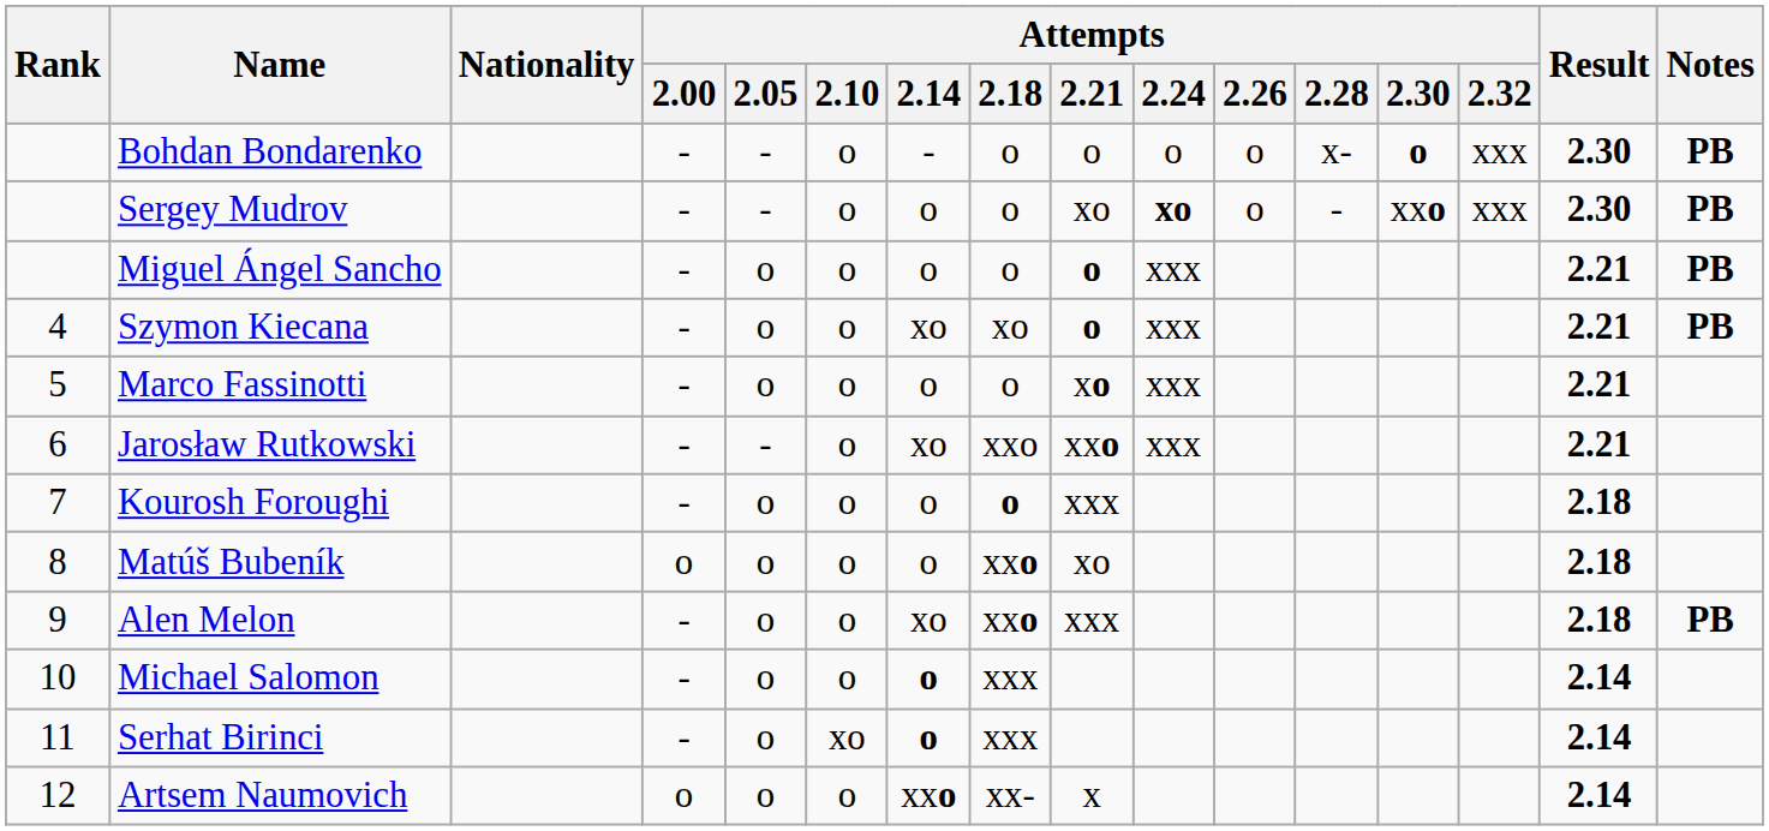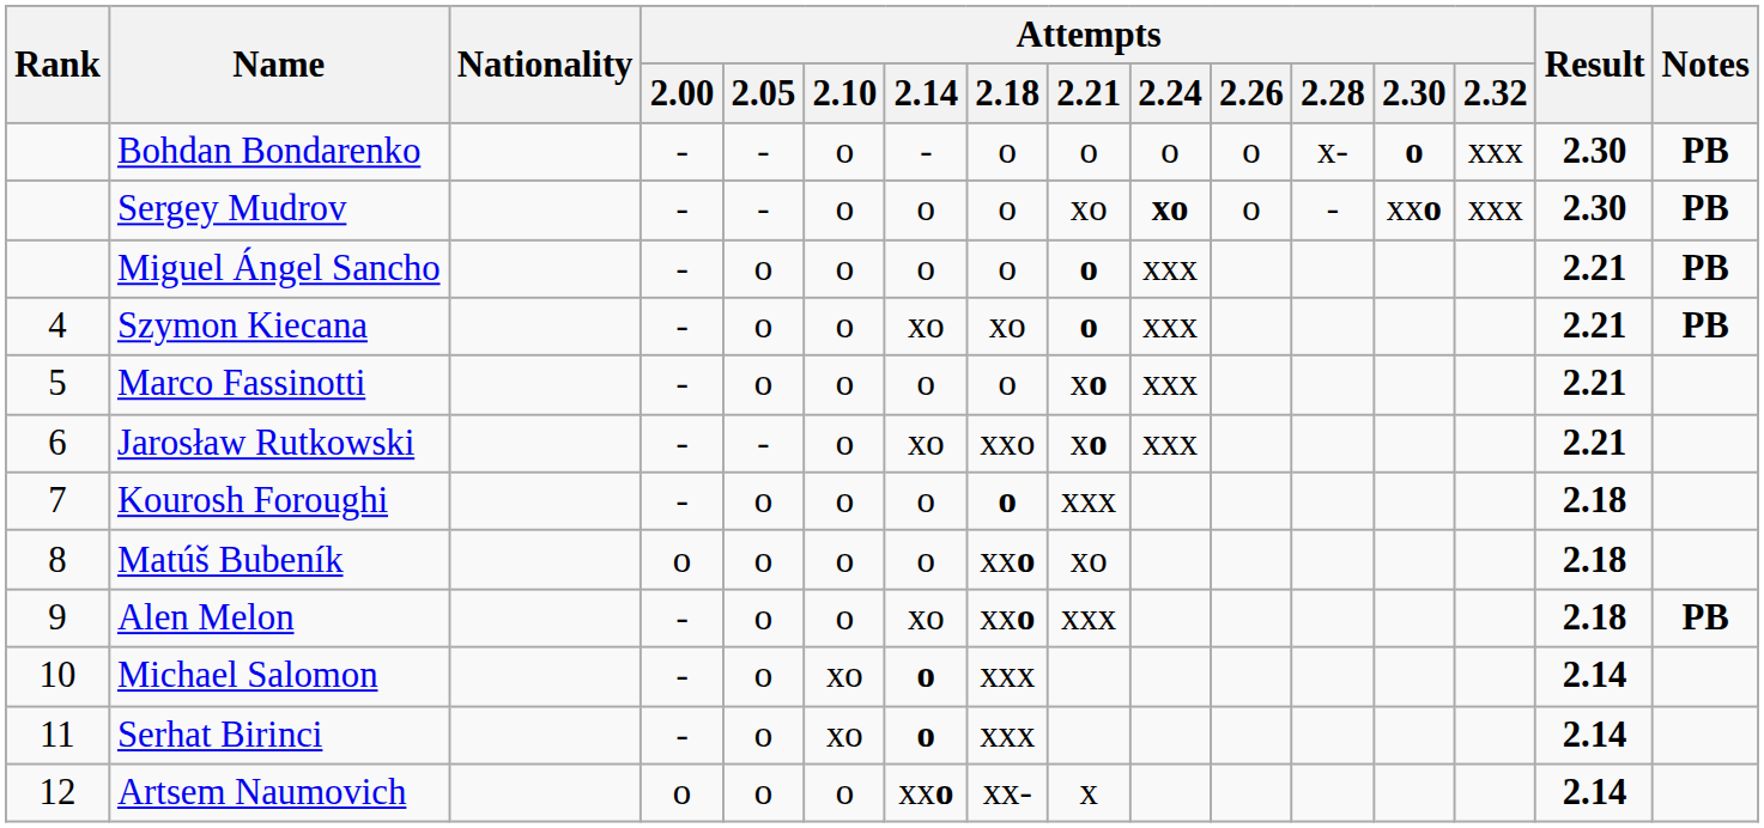Jarosław Rutkowski | Attempts / 2.21: xxo -> xo
Michael Salomon | Attempts / 2.10: o -> xo
